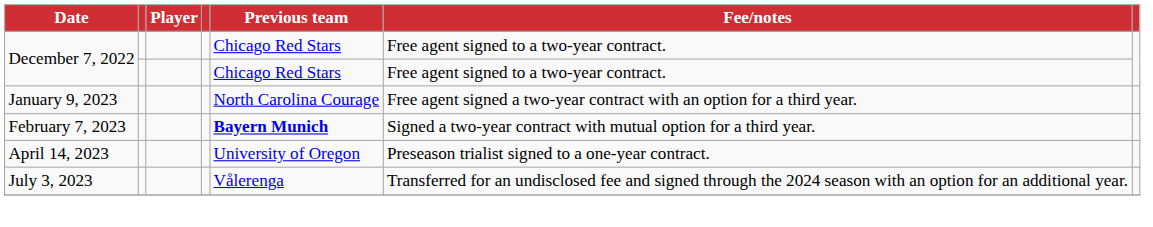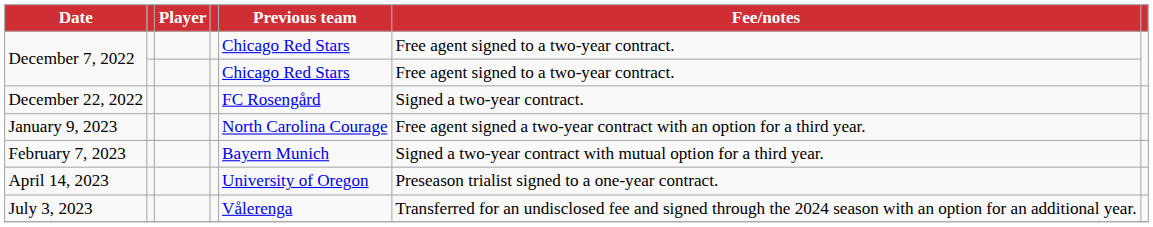+ row: December 22, 2022 | FC Rosengård | Signed a two-year contract.
February 7, 2023 | Previous team: bold -> normal
